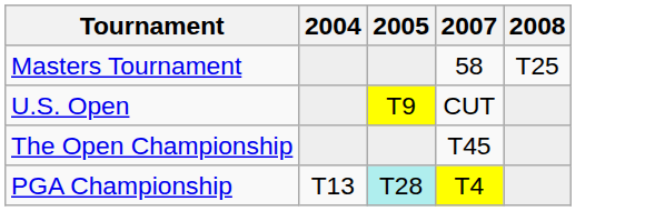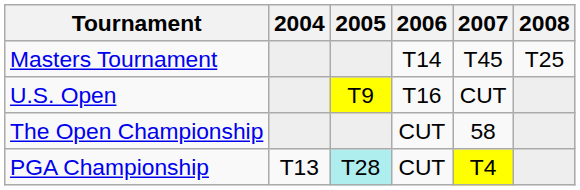+ column: 2006 | T14 | T16 | CUT | CUT
Masters Tournament | 2007: 58 -> T45
The Open Championship | 2007: T45 -> 58
